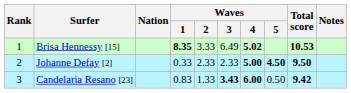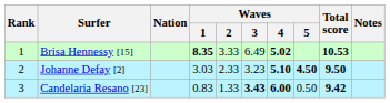Johanne Defay [2] | Waves / 1: 0.33 -> 3.03
Johanne Defay [2] | Waves / 3: 2.33 -> 3.23
Johanne Defay [2] | Waves / 4: 5.00 -> 5.10
